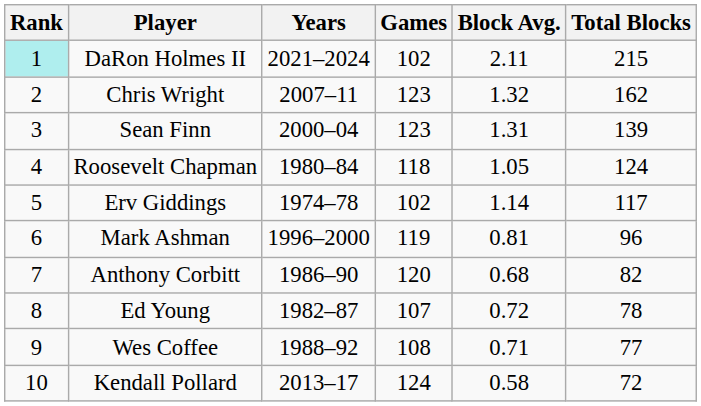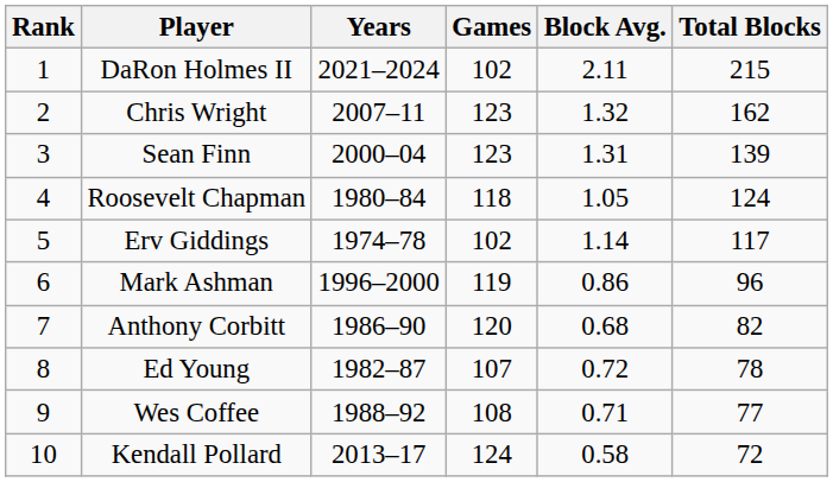DaRon Holmes II | Rank: paleturquoise background -> no background
Mark Ashman | Block Avg.: 0.81 -> 0.86
